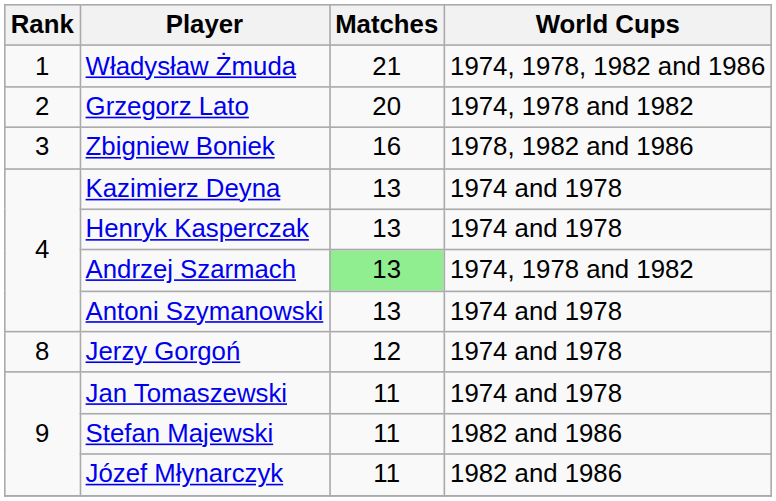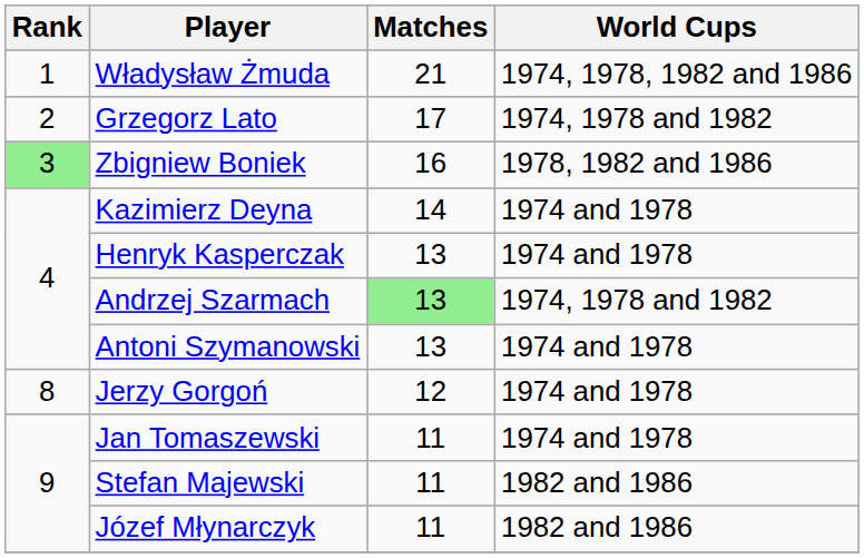Grzegorz Lato | Matches: 20 -> 17
Zbigniew Boniek | Rank: no background -> lightgreen background
Kazimierz Deyna | Matches: 13 -> 14
